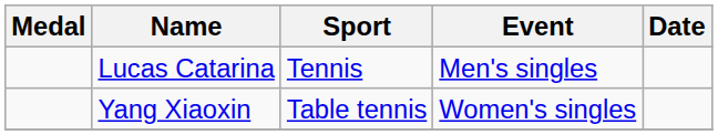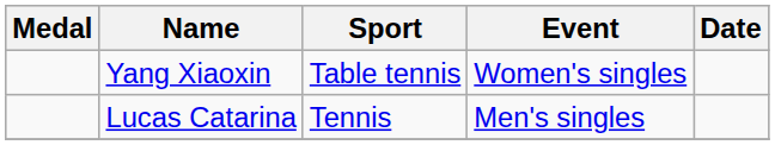rows swapped: Yang Xiaoxin <-> Lucas Catarina
